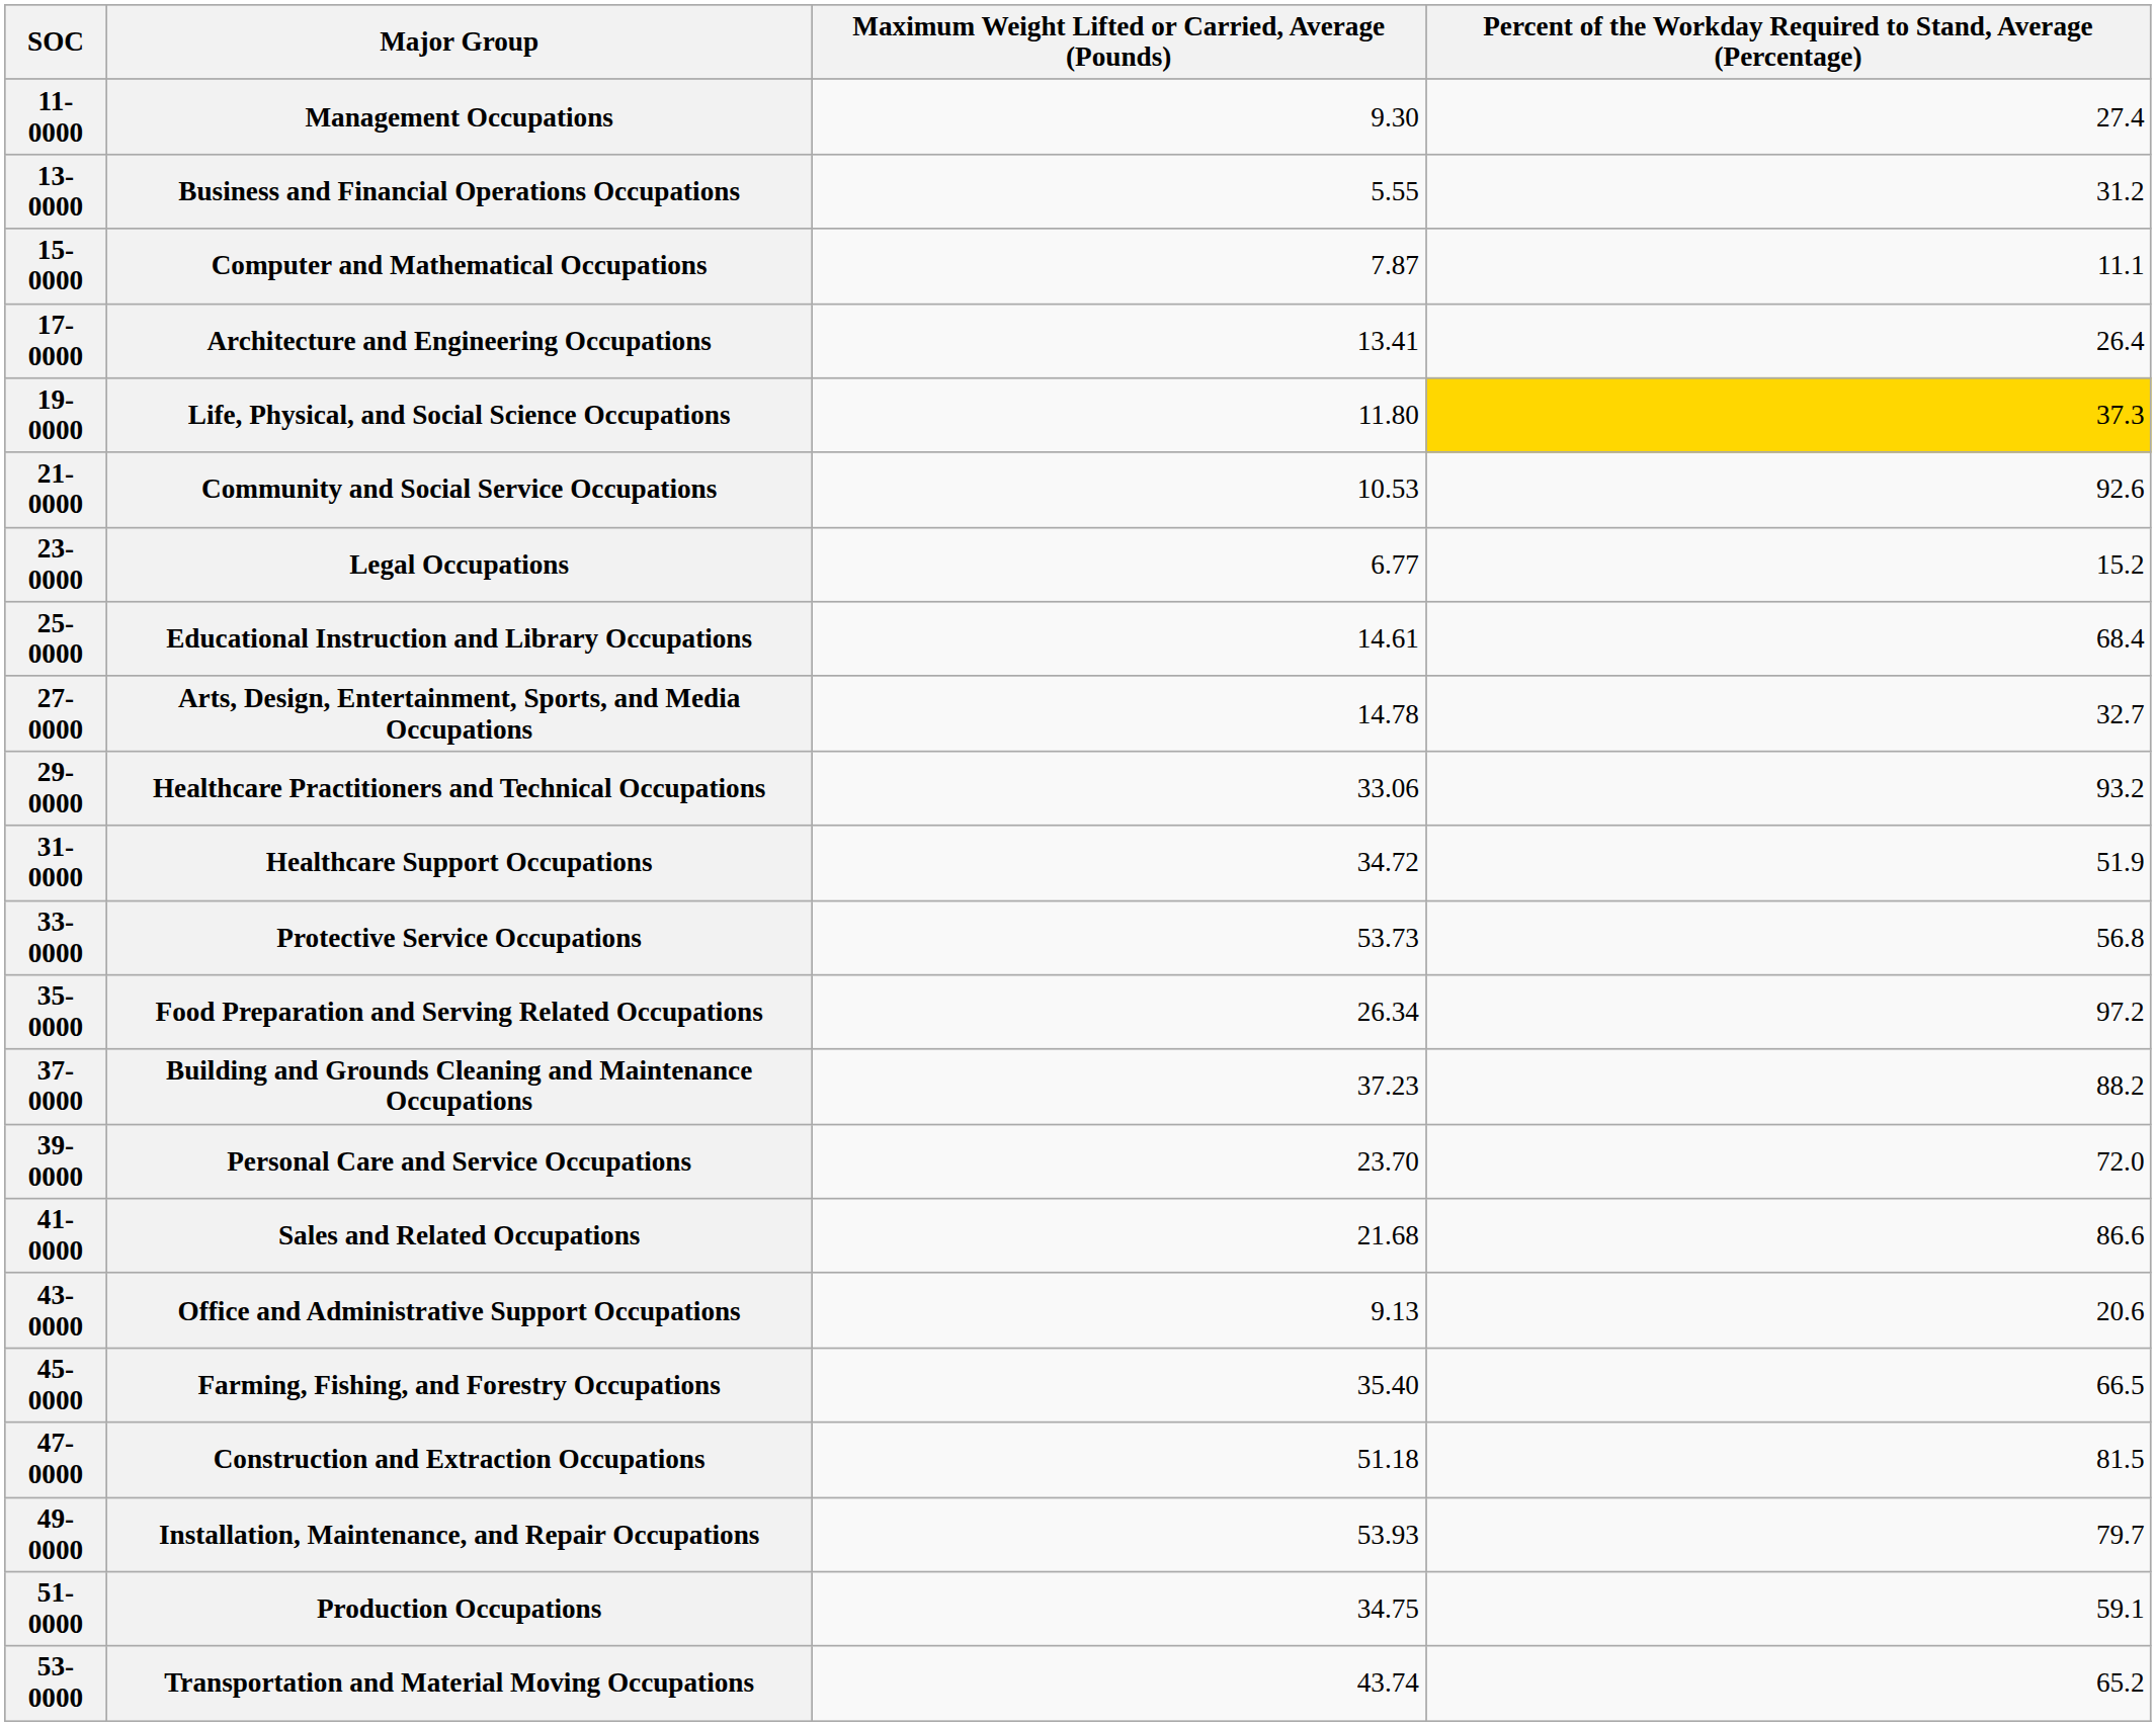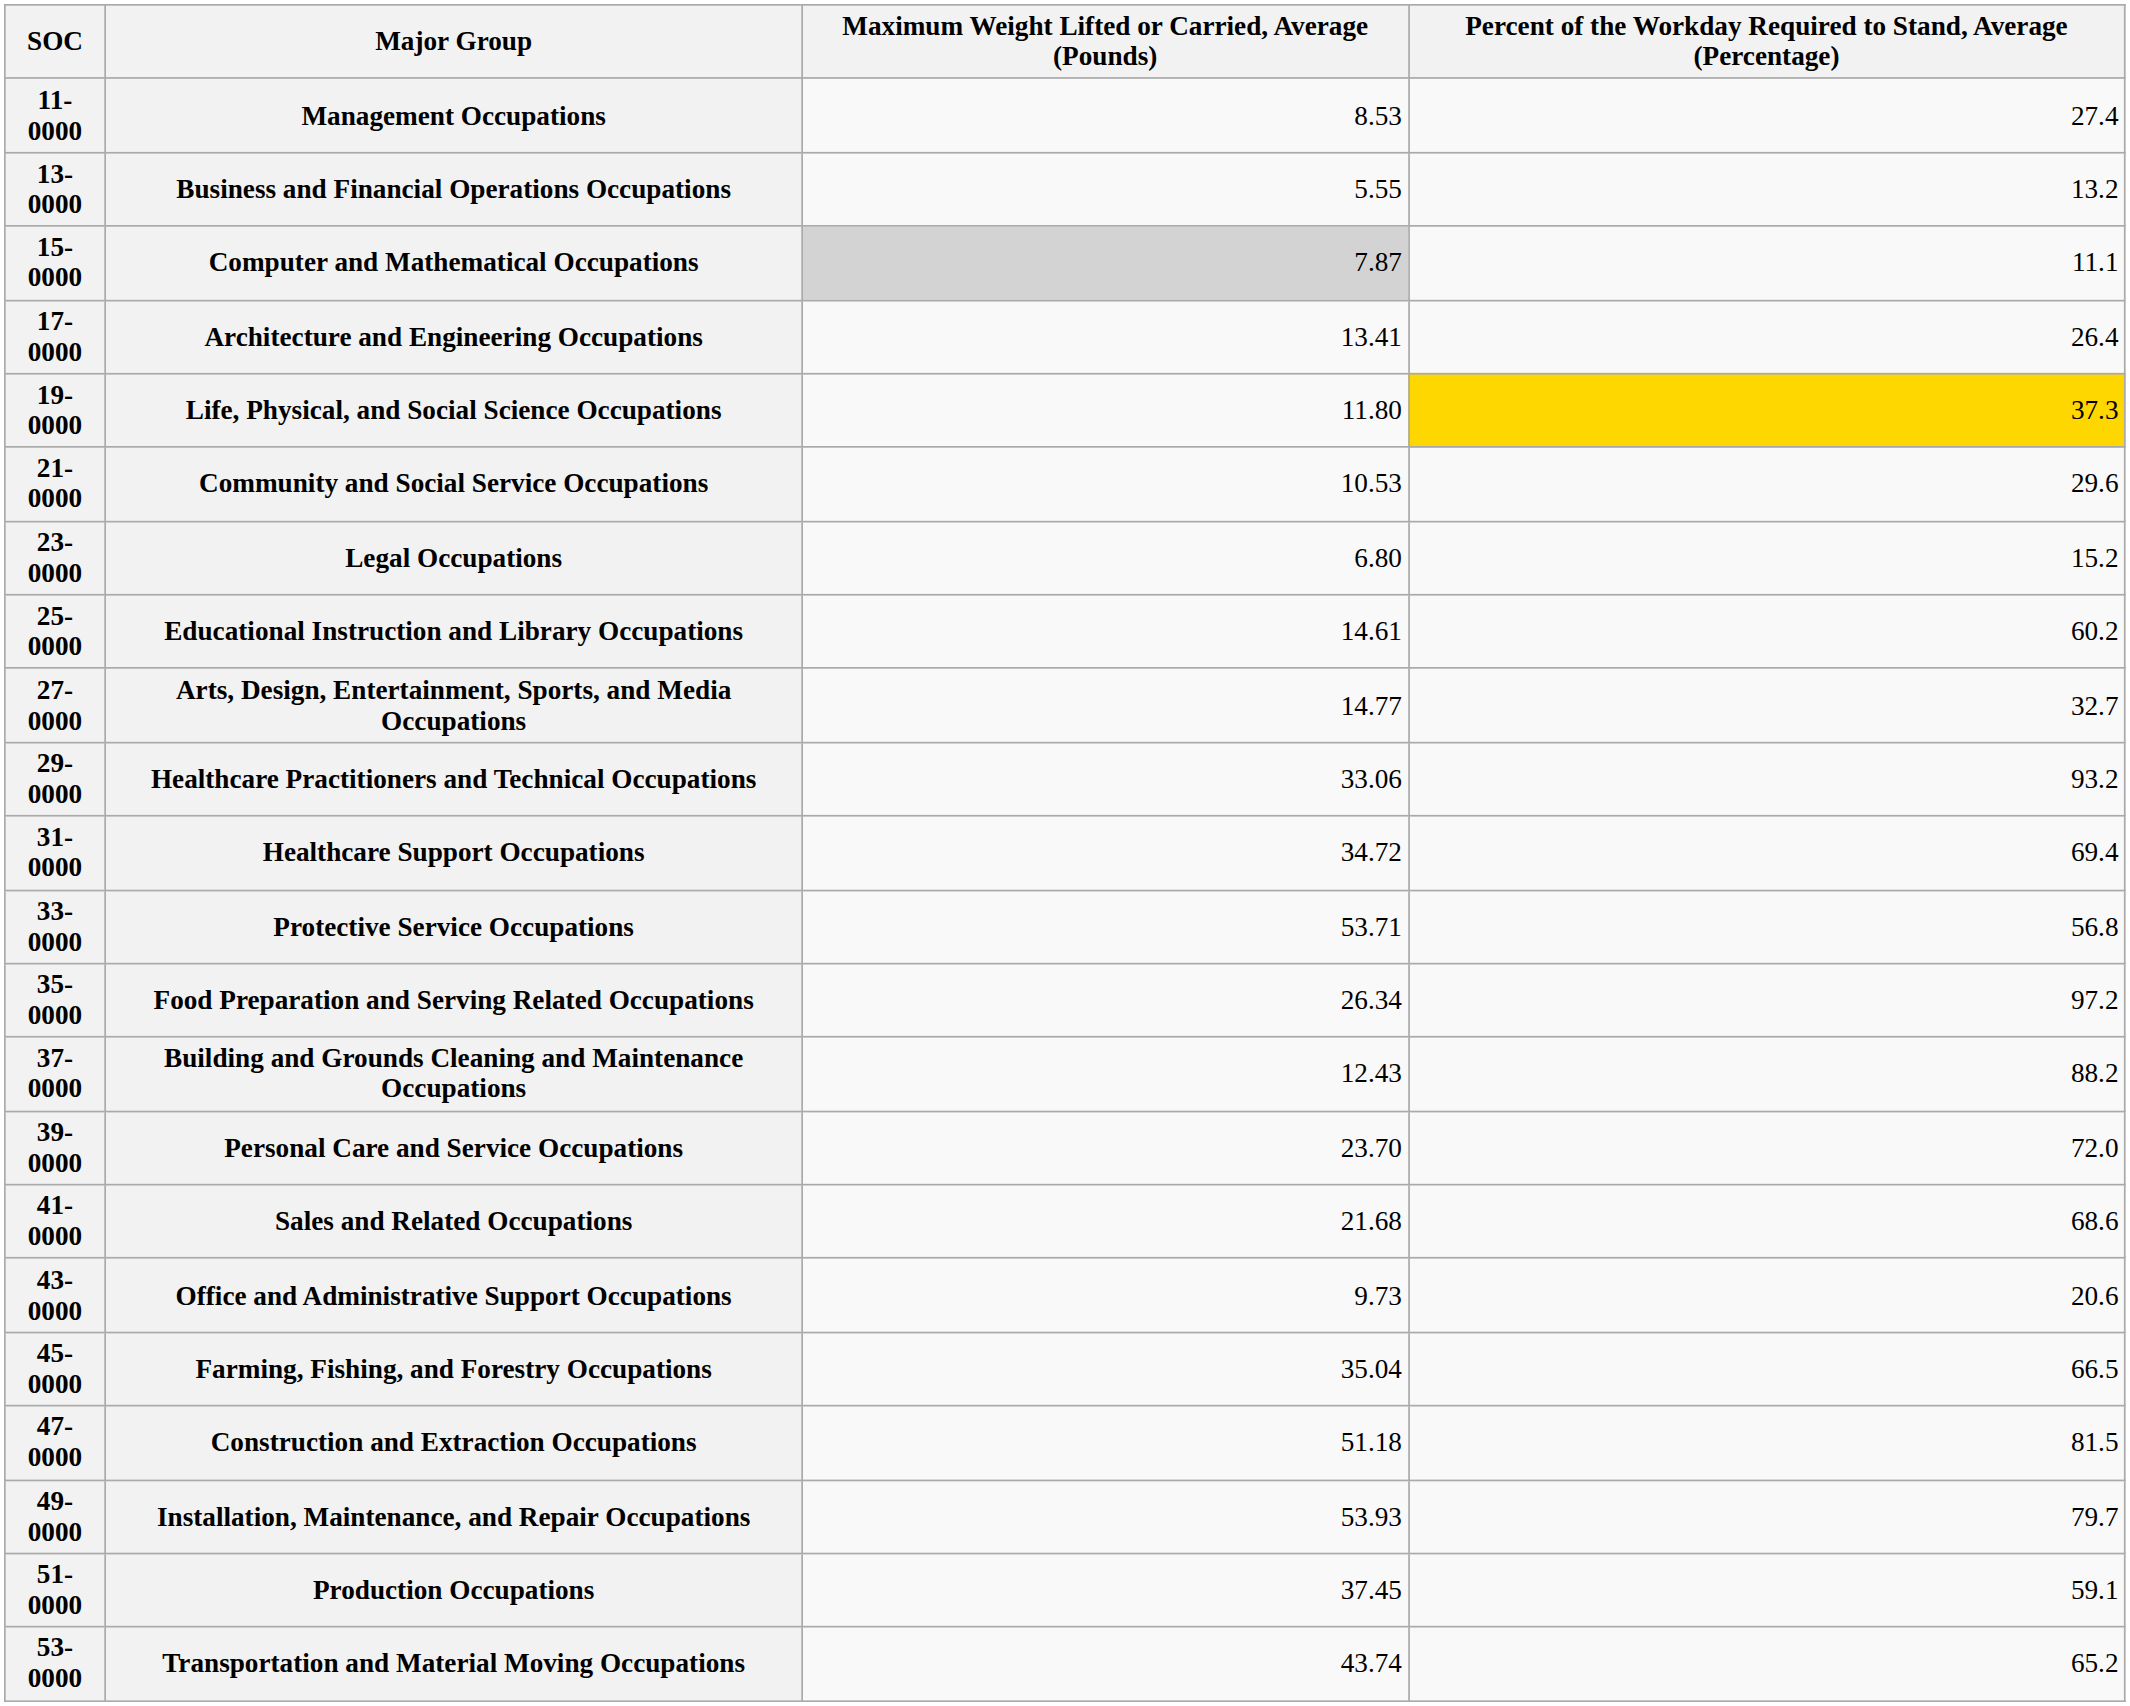Management Occupations | Maximum Weight Lifted or Carried, Average (Pounds): 9.30 -> 8.53
Business and Financial Operations Occupations | column 4: 31.2 -> 13.2
Computer and Mathematical Occupations | Maximum Weight Lifted or Carried, Average (Pounds): no background -> lightgrey background
Community and Social Service Occupations | column 4: 92.6 -> 29.6
Legal Occupations | Maximum Weight Lifted or Carried, Average (Pounds): 6.77 -> 6.80
Educational Instruction and Library Occupations | column 4: 68.4 -> 60.2
Arts, Design, Entertainment, Sports, and Media Occupations | Maximum Weight Lifted or Carried, Average (Pounds): 14.78 -> 14.77
Healthcare Support Occupations | column 4: 51.9 -> 69.4
Protective Service Occupations | Maximum Weight Lifted or Carried, Average (Pounds): 53.73 -> 53.71
Building and Grounds Cleaning and Maintenance Occupations | Maximum Weight Lifted or Carried, Average (Pounds): 37.23 -> 12.43
Sales and Related Occupations | column 4: 86.6 -> 68.6
Office and Administrative Support Occupations | Maximum Weight Lifted or Carried, Average (Pounds): 9.13 -> 9.73
Farming, Fishing, and Forestry Occupations | Maximum Weight Lifted or Carried, Average (Pounds): 35.40 -> 35.04
Production Occupations | Maximum Weight Lifted or Carried, Average (Pounds): 34.75 -> 37.45
